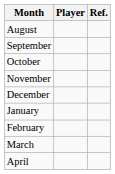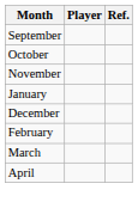- row: August
rows swapped: December <-> January
